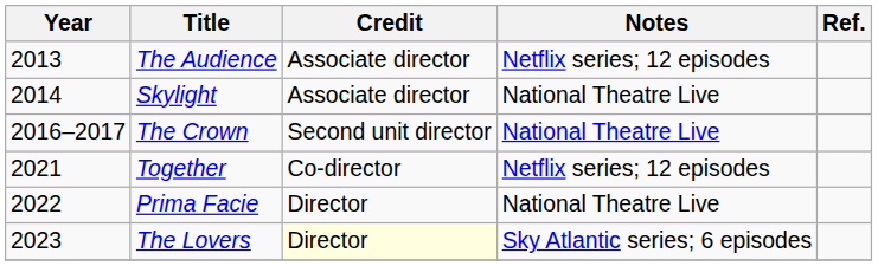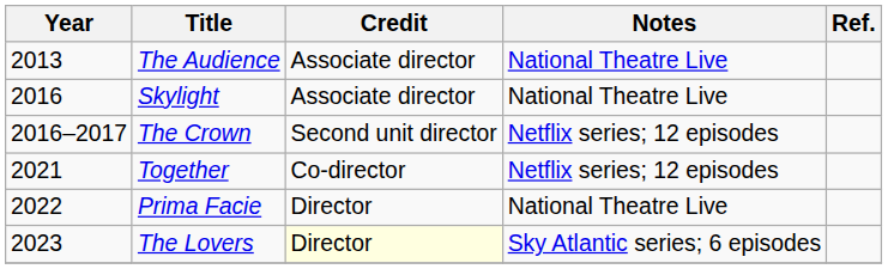The Audience | Notes: Netflix series; 12 episodes -> National Theatre Live
Skylight | Year: 2014 -> 2016
The Crown | Notes: National Theatre Live -> Netflix series; 12 episodes
